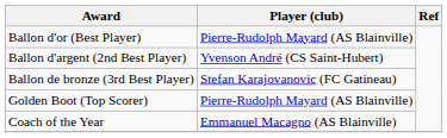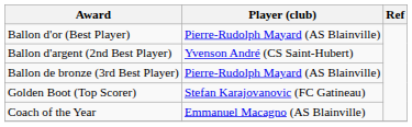Ballon de bronze (3rd Best Player) | Player (club): Stefan Karajovanovic (FC Gatineau) -> Pierre-Rudolph Mayard (AS Blainville)
Golden Boot (Top Scorer) | Player (club): Pierre-Rudolph Mayard (AS Blainville) -> Stefan Karajovanovic (FC Gatineau)
